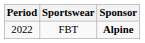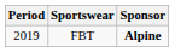FBT | Period: 2022 -> 2019
